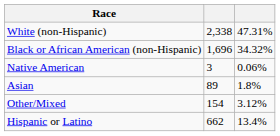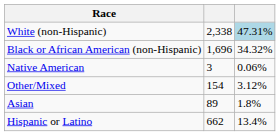White (non-Hispanic) | column 3: no background -> lightblue background
rows swapped: Asian <-> Other/Mixed
